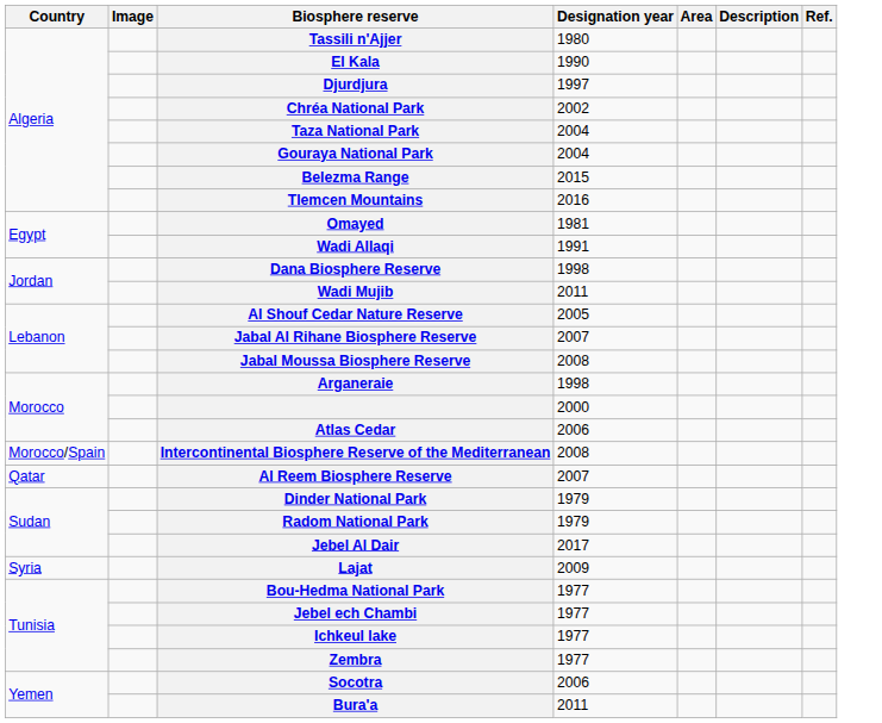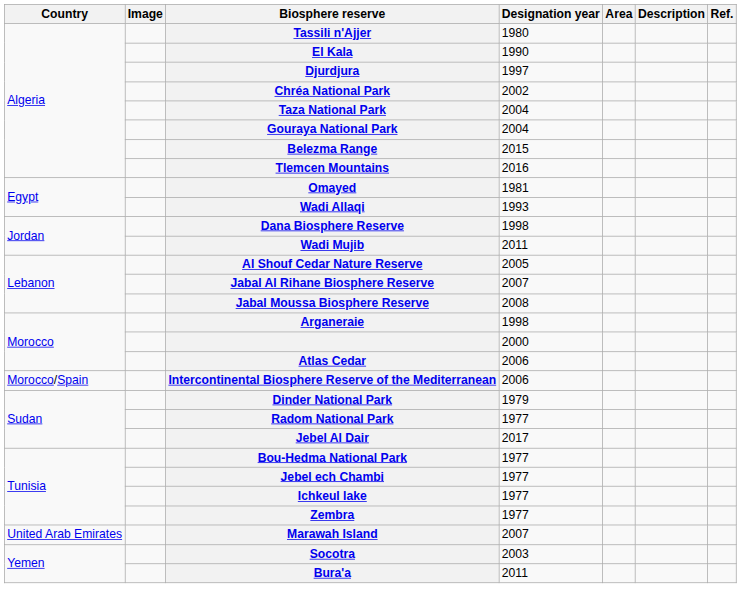Wadi Allaqi | Designation year: 1991 -> 1993
Intercontinental Biosphere Reserve of the Mediterranean | Designation year: 2008 -> 2006
- row: Qatar | Al Reem Biosphere Reserve | 2007
Radom National Park | Designation year: 1979 -> 1977
- row: Syria | Lajat | 2009
+ row: United Arab Emirates | Marawah Island | 2007
Socotra | Designation year: 2006 -> 2003
